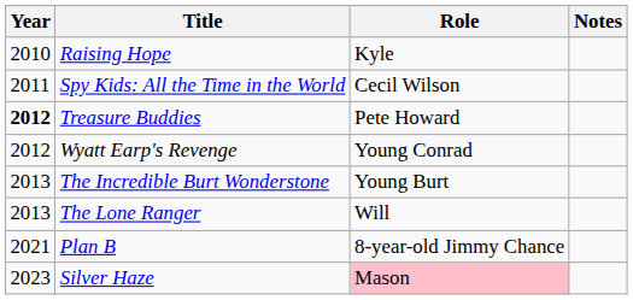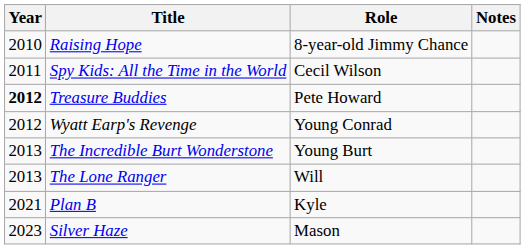Raising Hope | Role: Kyle -> 8-year-old Jimmy Chance
Plan B | Role: 8-year-old Jimmy Chance -> Kyle
Silver Haze | Role: pink background -> no background
